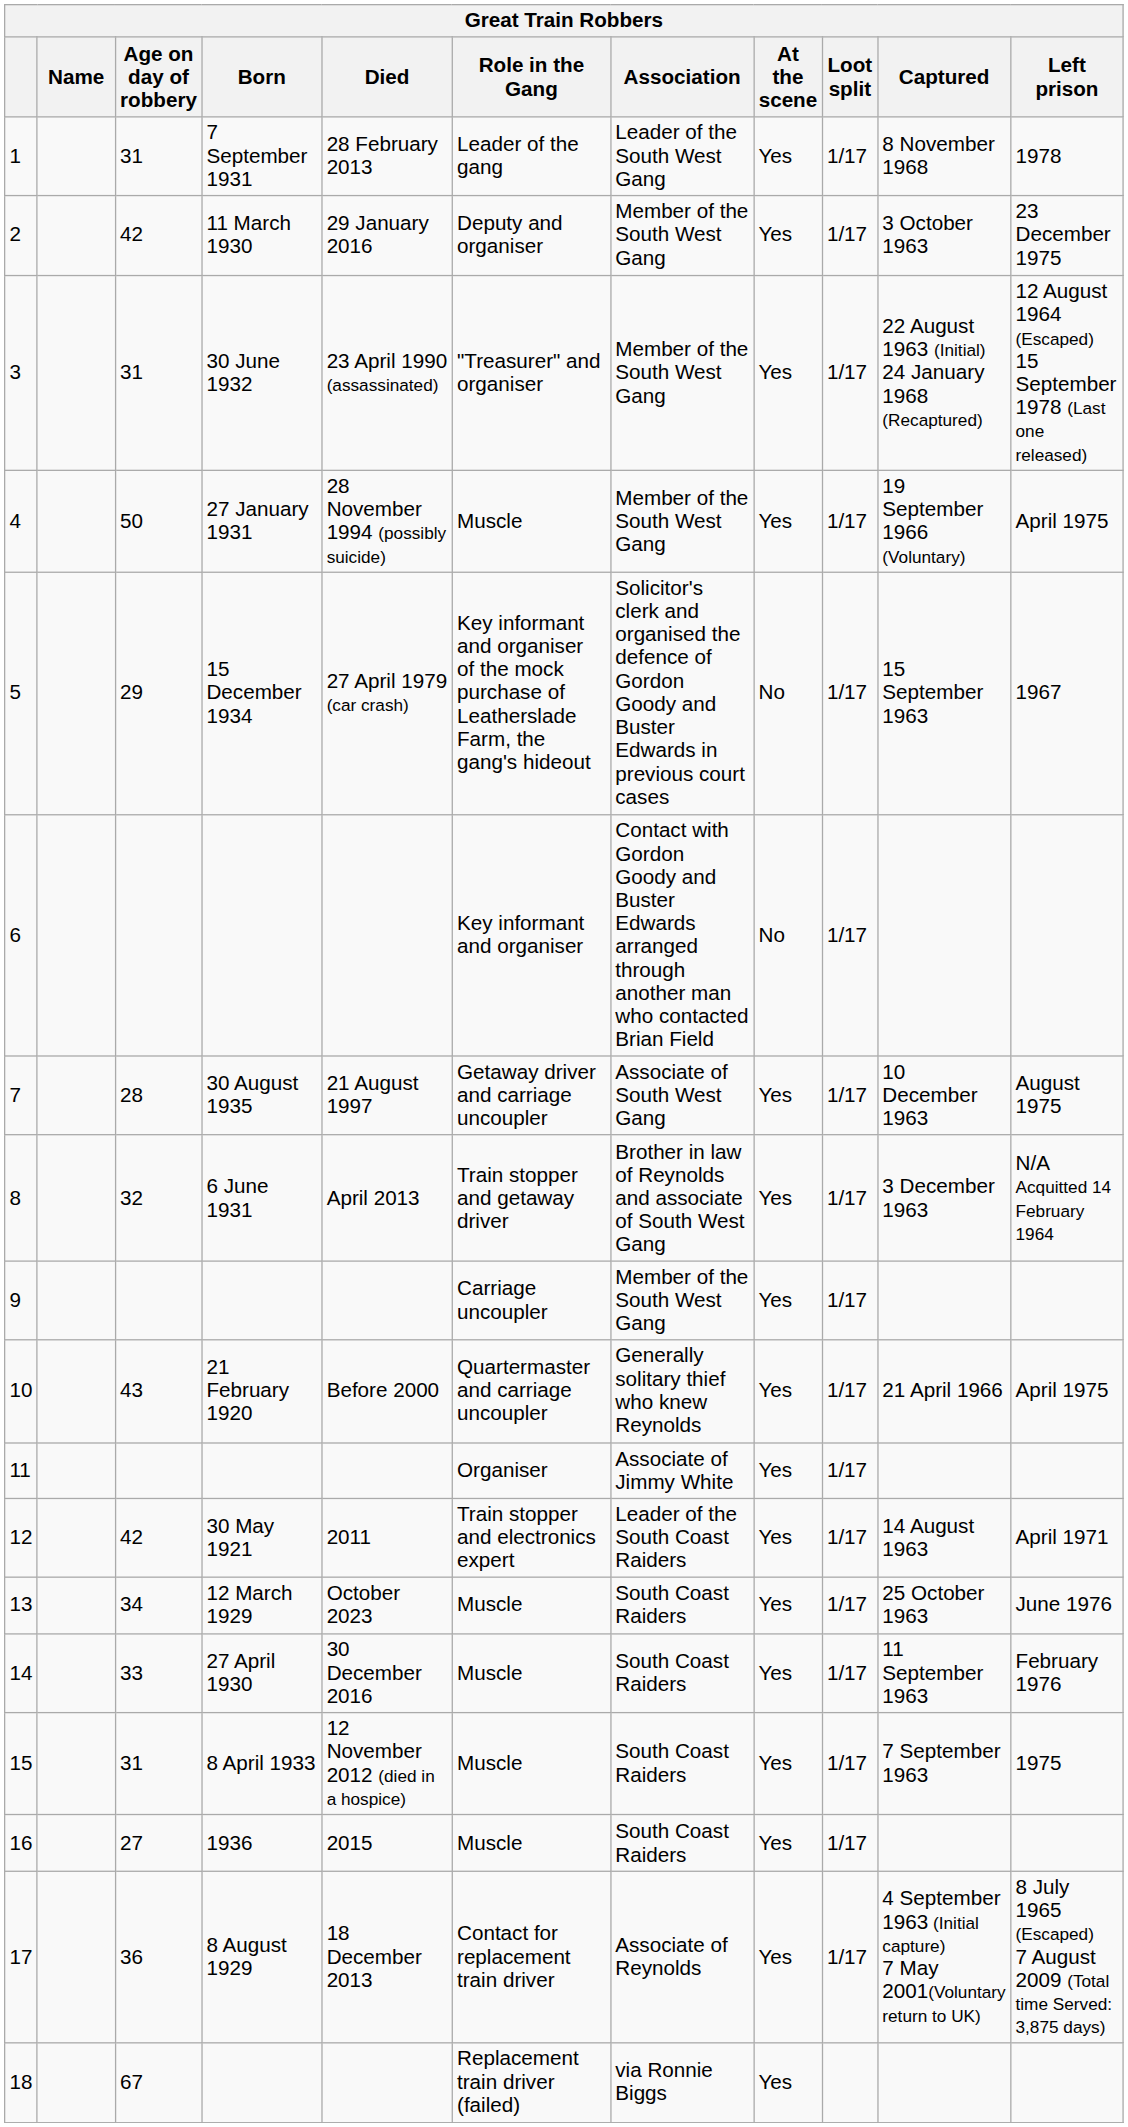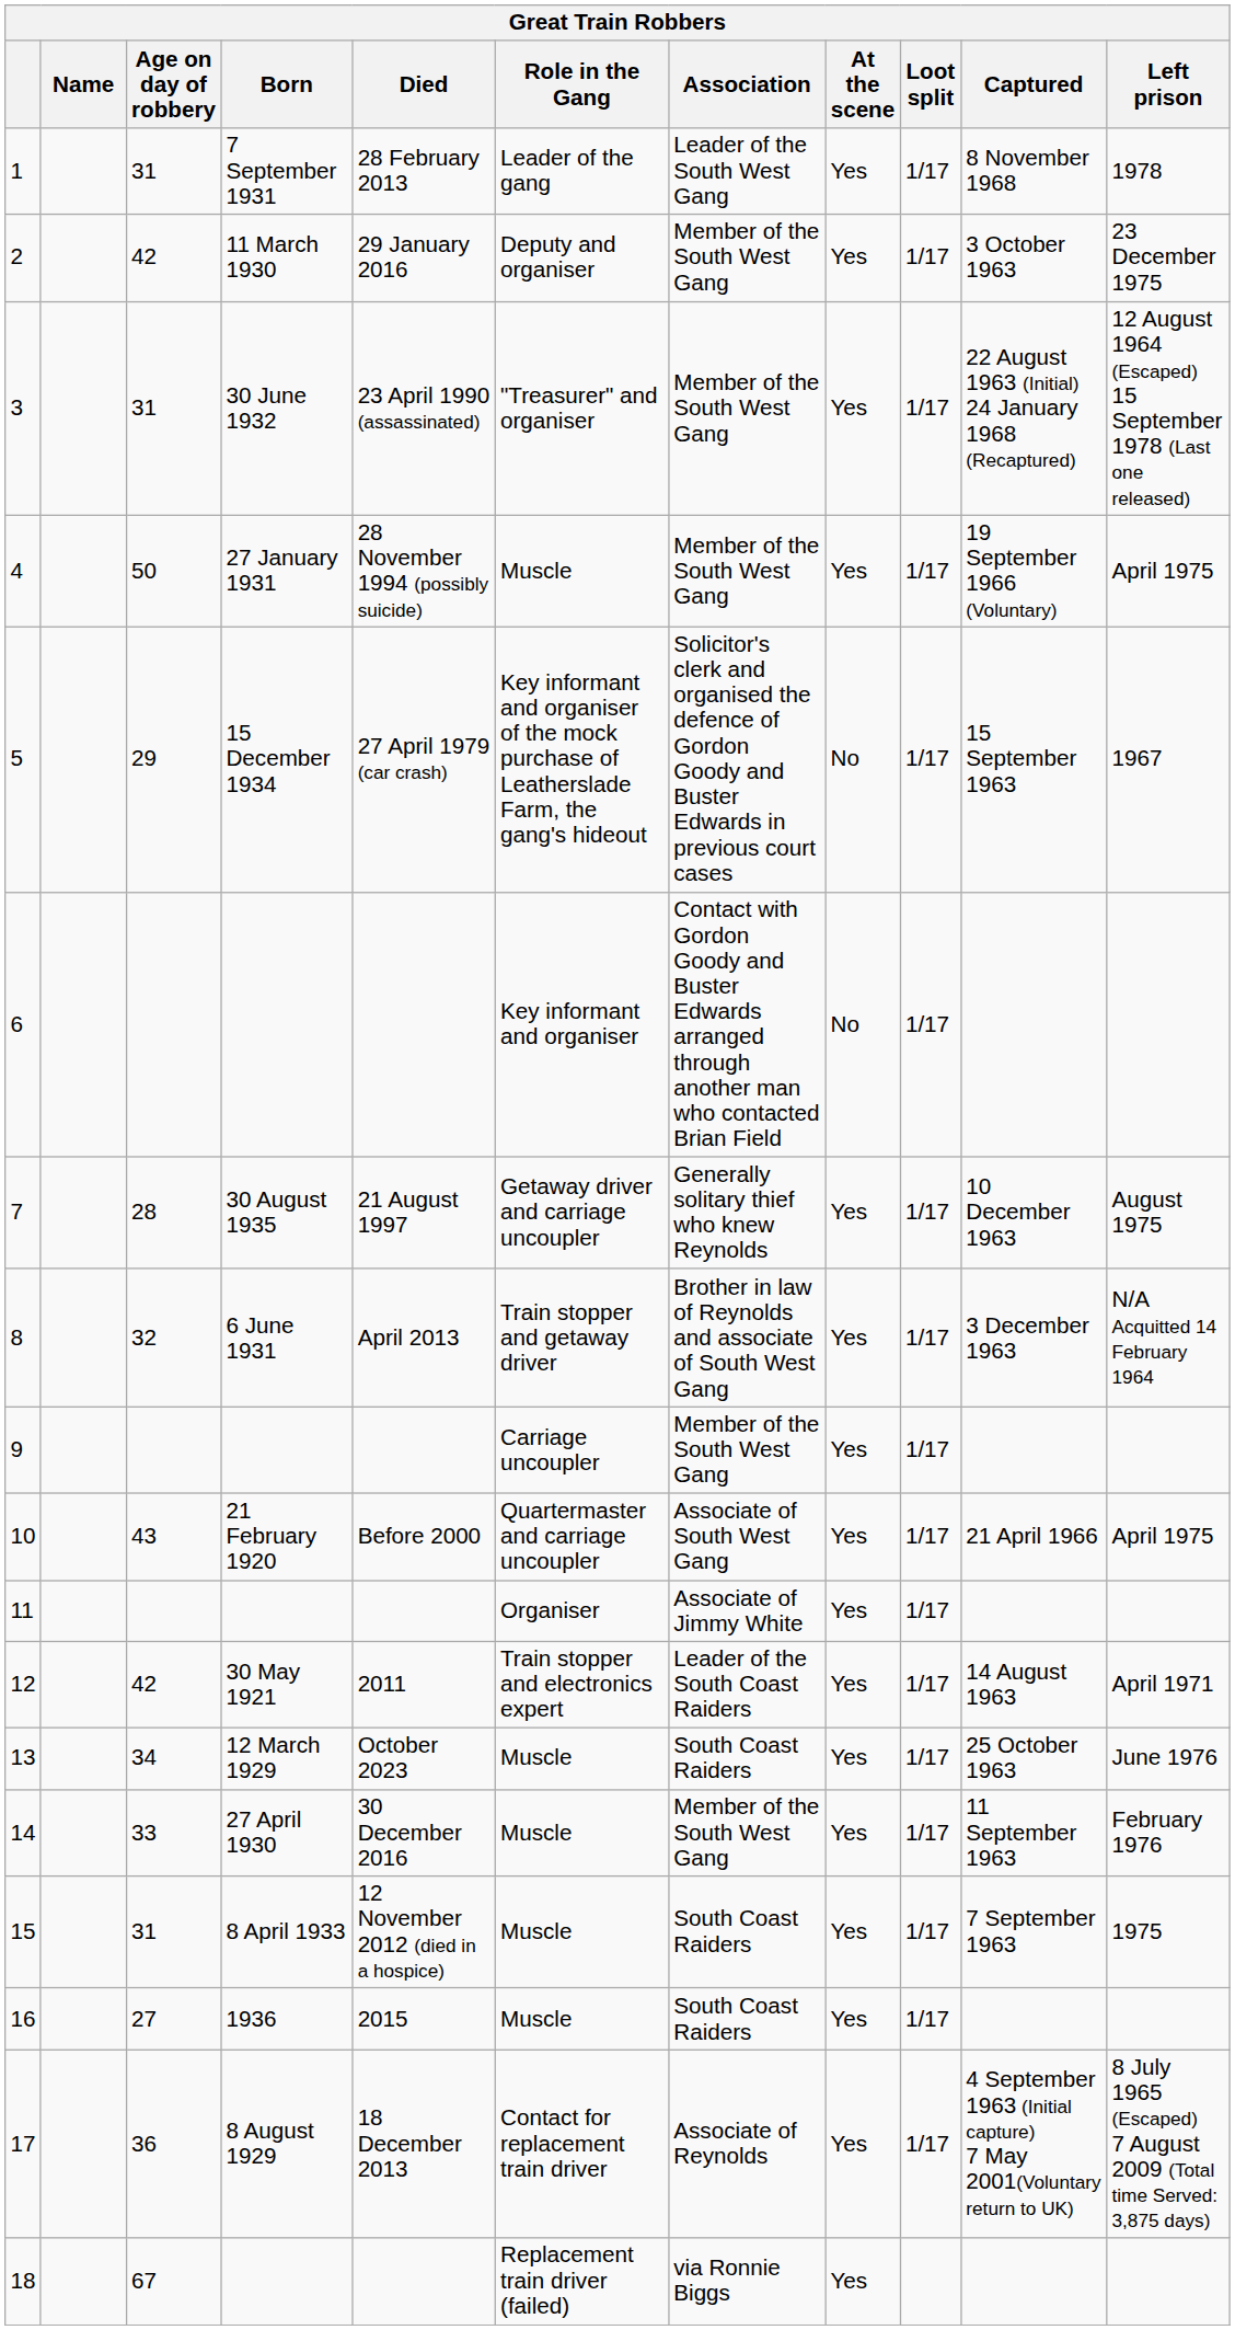7 | Association: Associate of South West Gang -> Generally solitary thief who knew Reynolds
10 | Association: Generally solitary thief who knew Reynolds -> Associate of South West Gang
14 | Association: South Coast Raiders -> Member of the South West Gang
